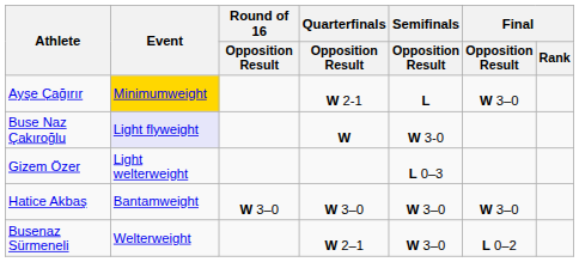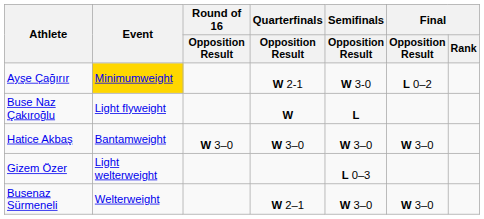Ayşe Çağırır | Semifinals / Opposition Result: L -> W 3-0
Ayşe Çağırır | Final / Opposition Result: W 3–0 -> L 0–2
Buse Naz Çakıroğlu | Event: lavender background -> no background
Buse Naz Çakıroğlu | Semifinals / Opposition Result: W 3-0 -> L
rows swapped: Hatice Akbaş <-> Gizem Özer
Busenaz Sürmeneli | Final / Opposition Result: L 0–2 -> W 3–0
